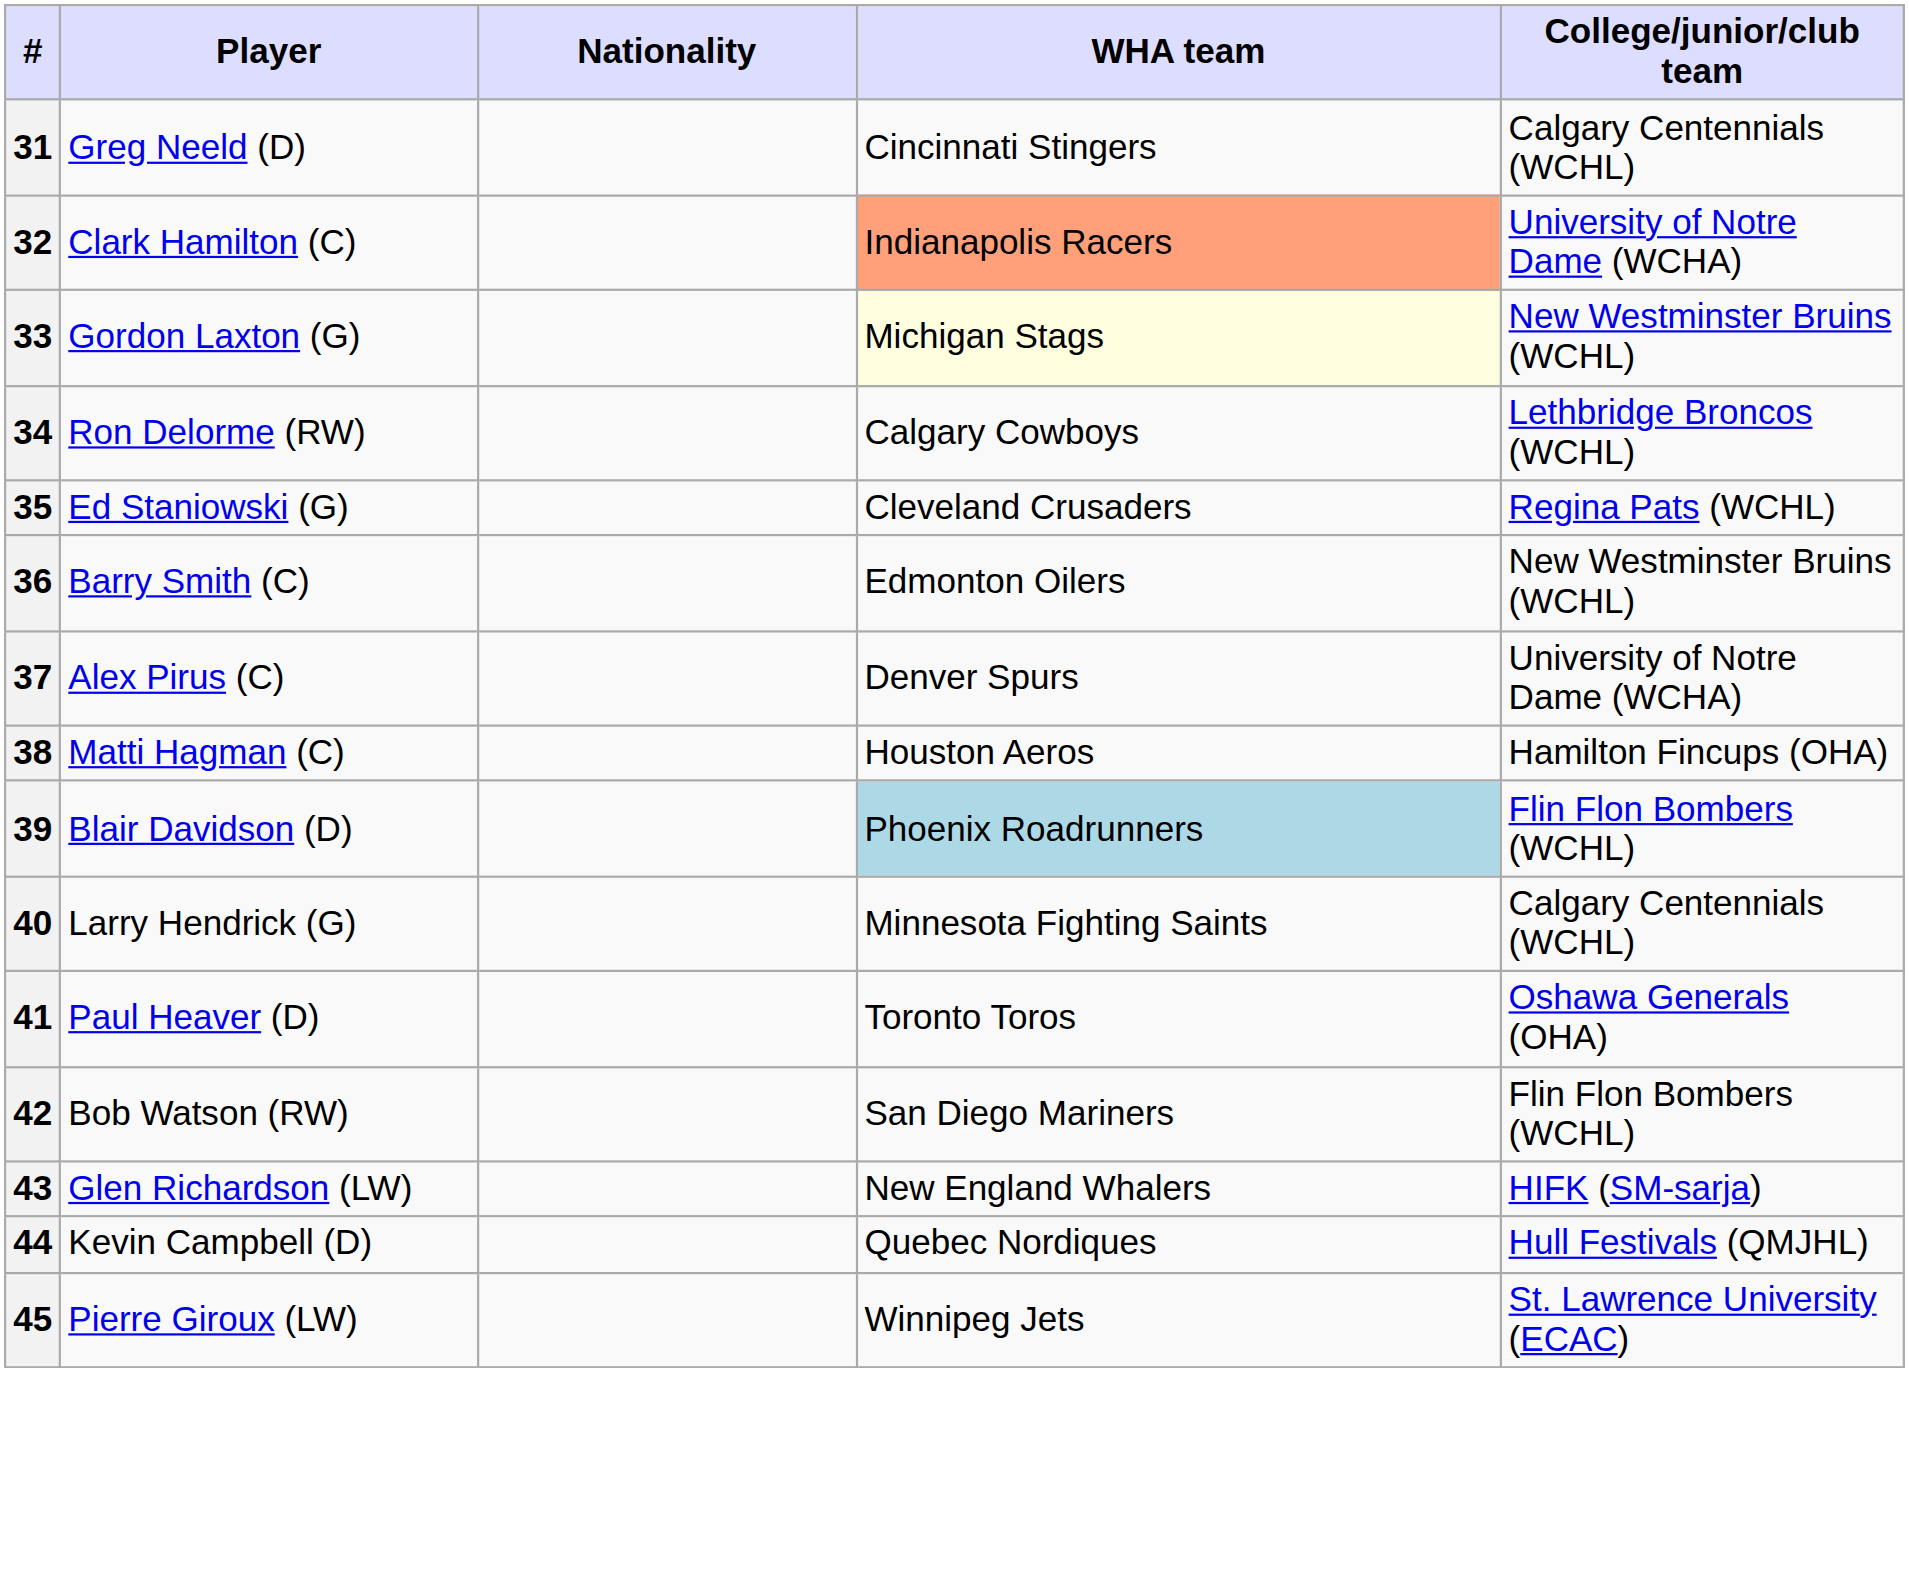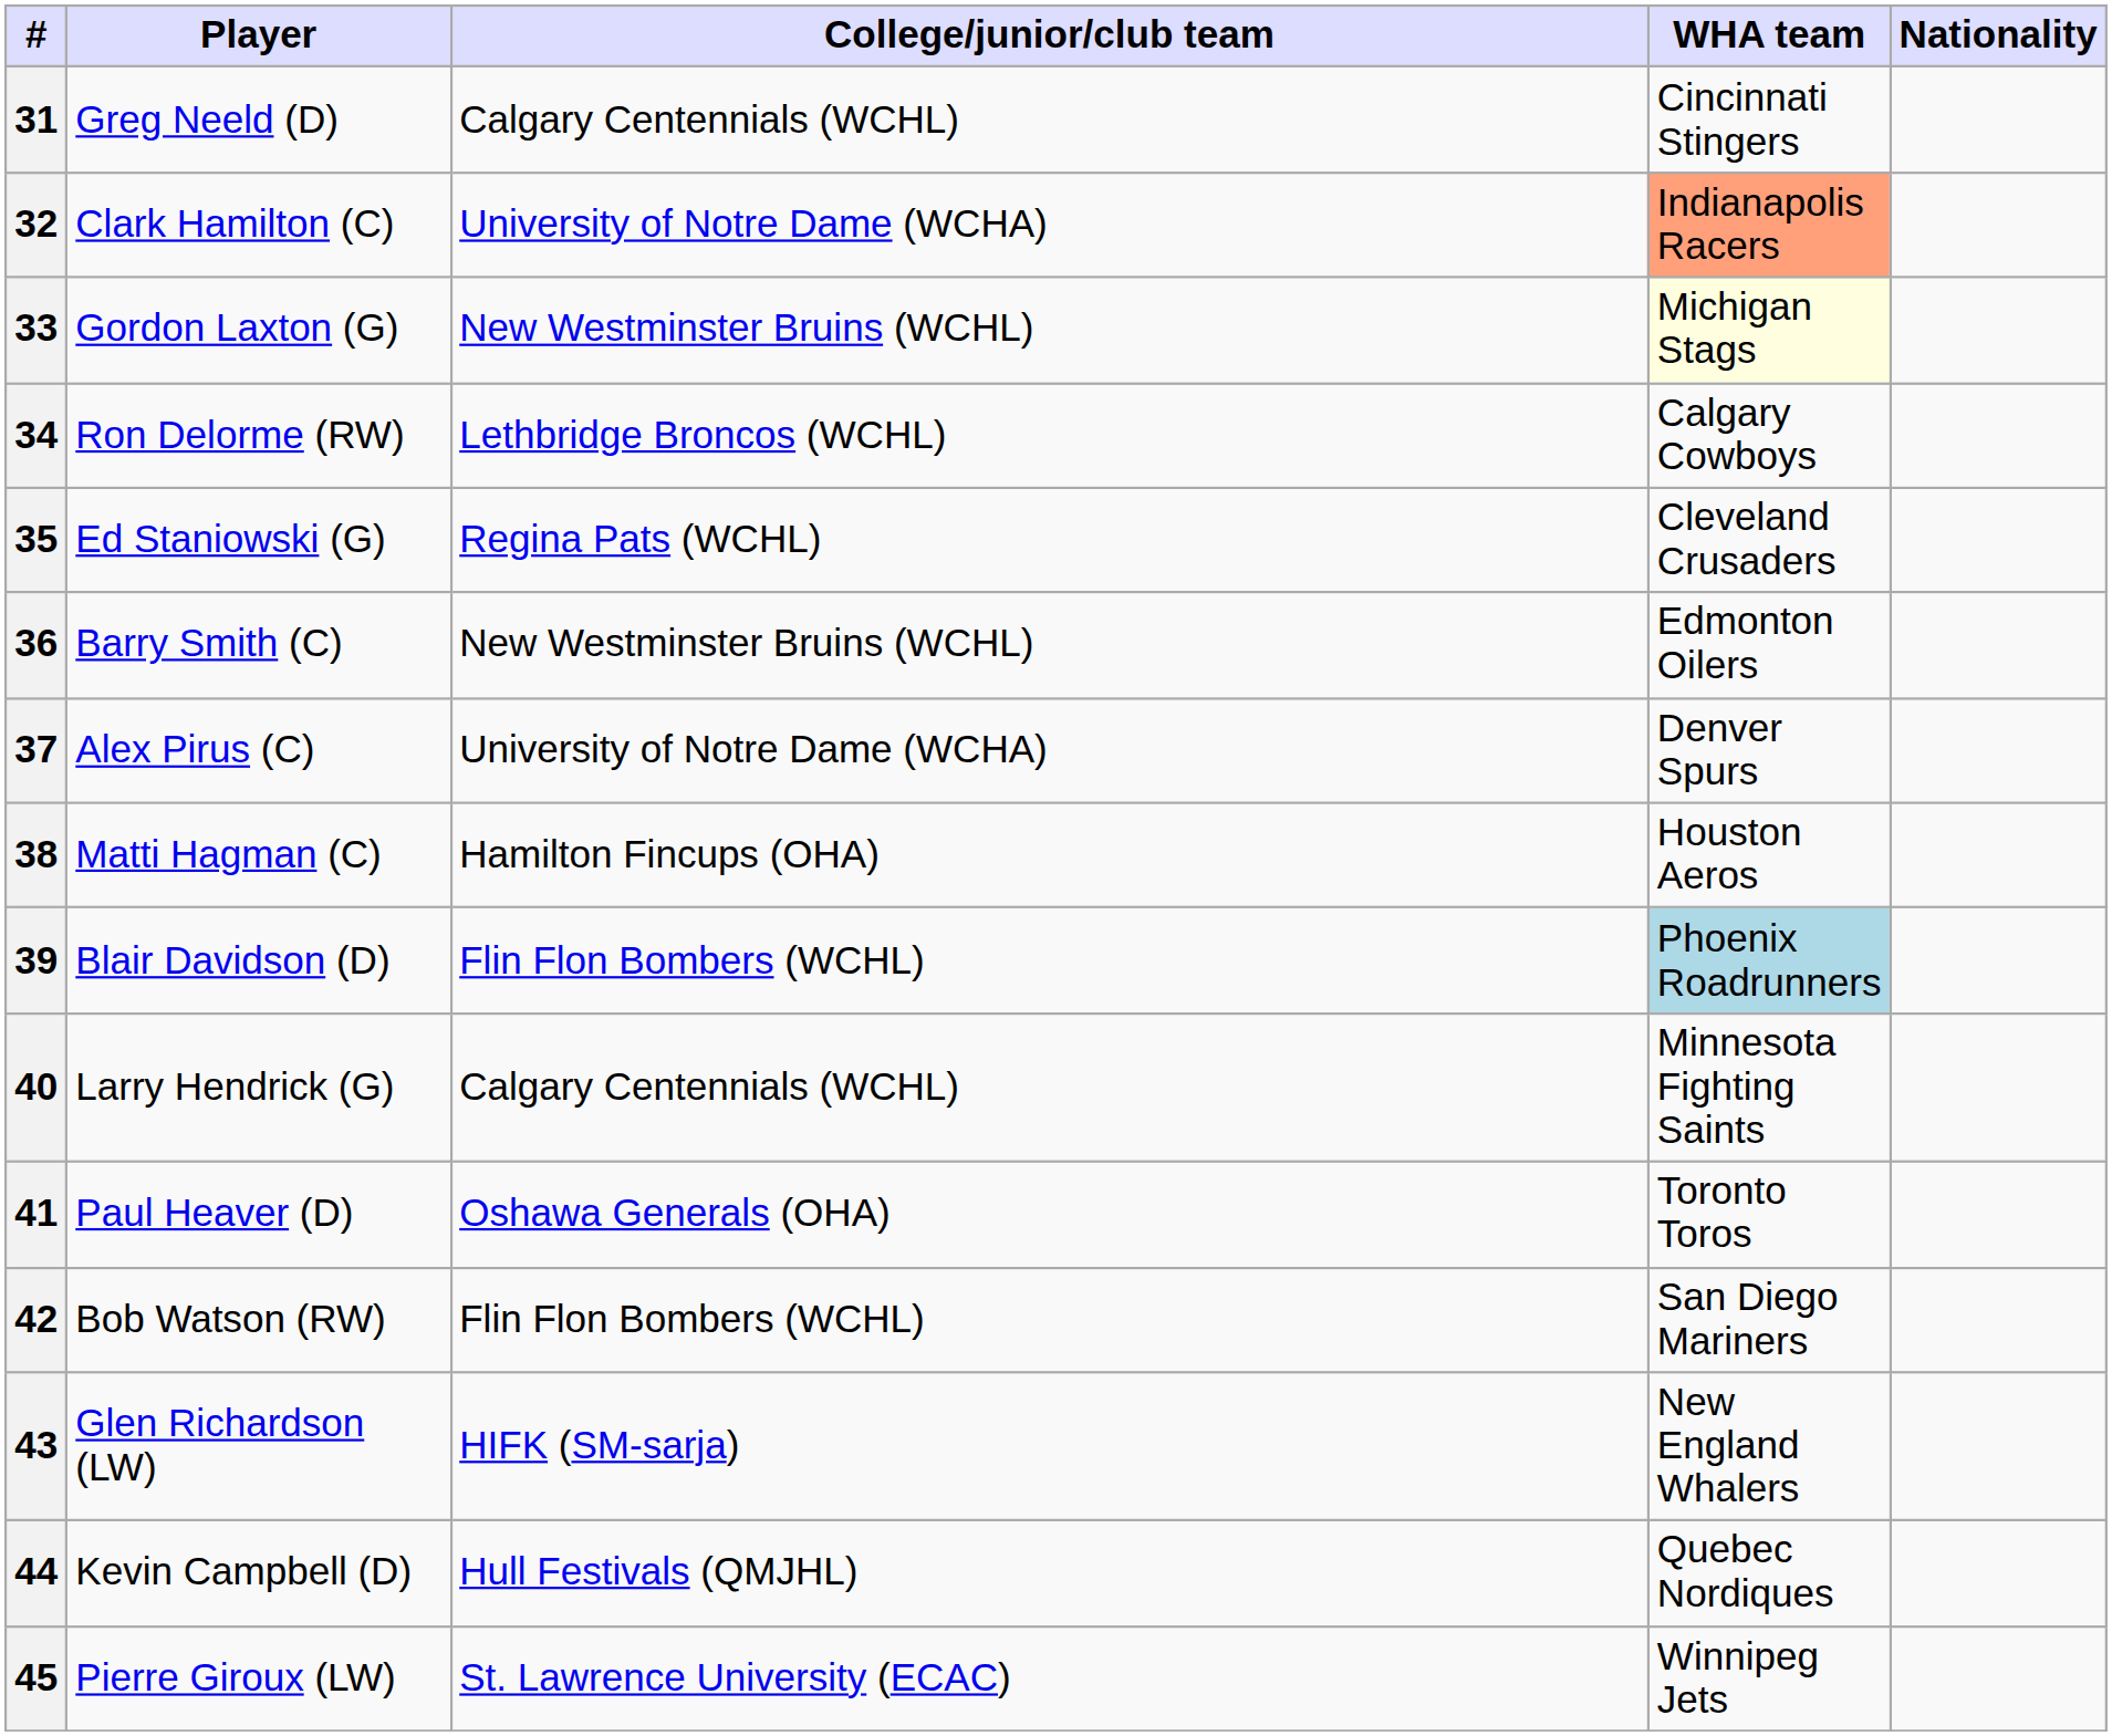columns swapped: Nationality <-> College/junior/club team
